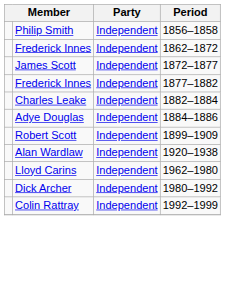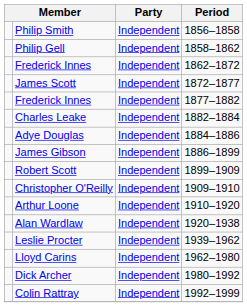+ row: Philip Gell | Independent | 1858–1862
+ row: James Gibson | Independent | 1886–1899
+ row: Christopher O'Reilly | Independent | 1909–1910
+ row: Arthur Loone | Independent | 1910–1920
+ row: Leslie Procter | Independent | 1939–1962
